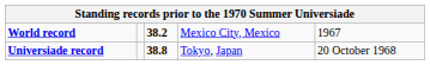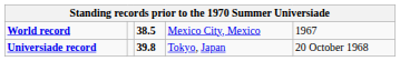World record | column 3: 38.2 -> 38.5
Universiade record | column 3: 38.8 -> 39.8
